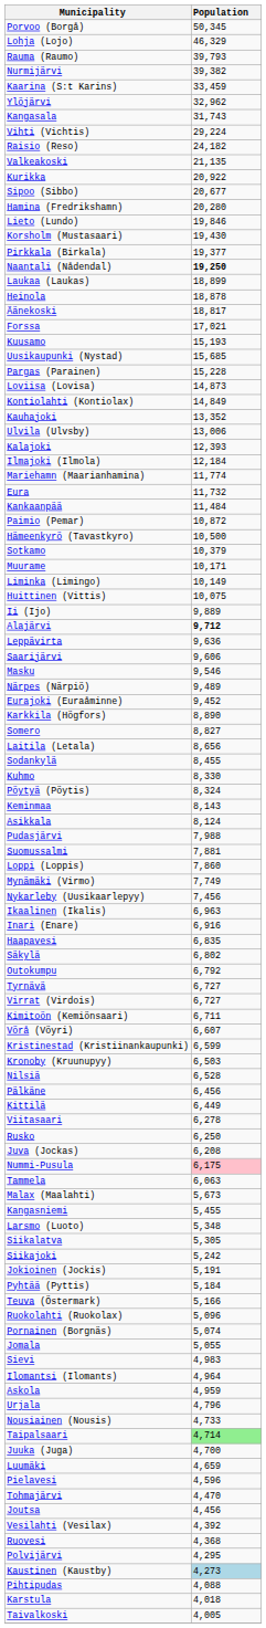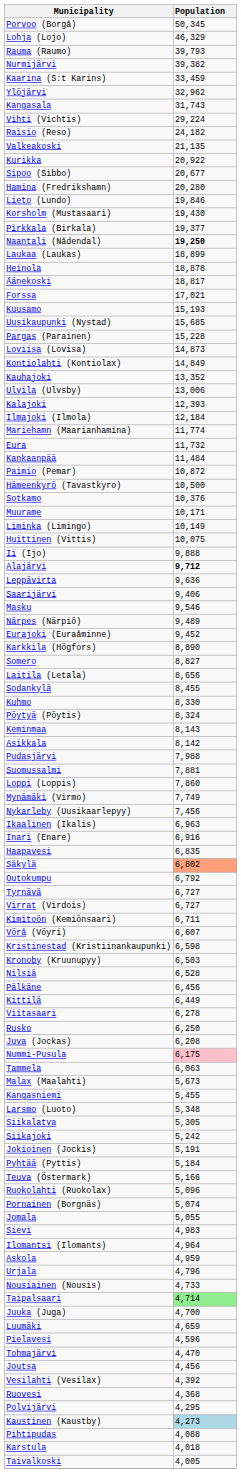Sotkamo | Population: 10,379 -> 10,376
Ii (Ijo) | Population: 9,889 -> 9,888
Saarijärvi | Population: 9,606 -> 9,406
Asikkala | Population: 8,124 -> 8,142
Säkylä | Population: no background -> lightsalmon background
Kristinestad (Kristiinankaupunki) | Population: 6,599 -> 6,598
